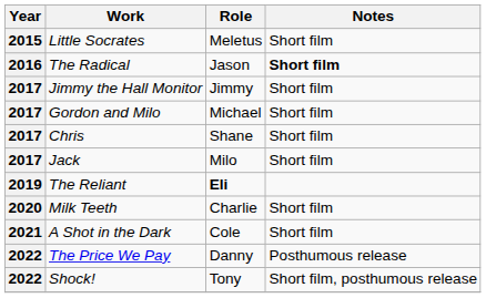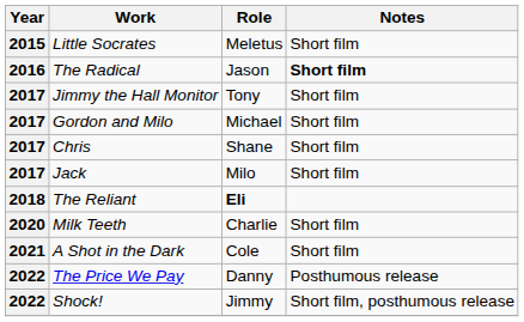Jimmy the Hall Monitor | Role: Jimmy -> Tony
The Reliant | Year: 2019 -> 2018
Shock! | Role: Tony -> Jimmy
